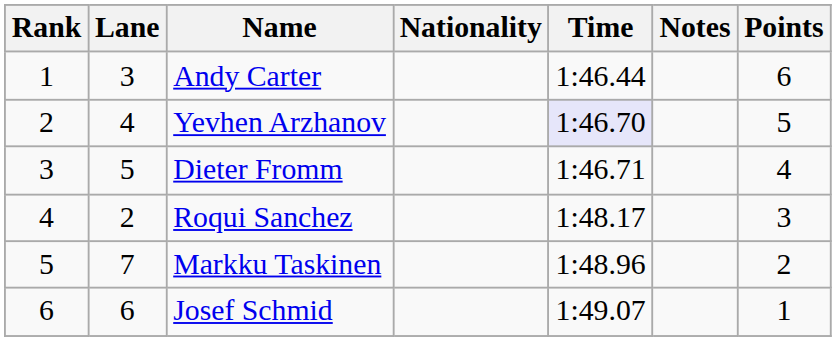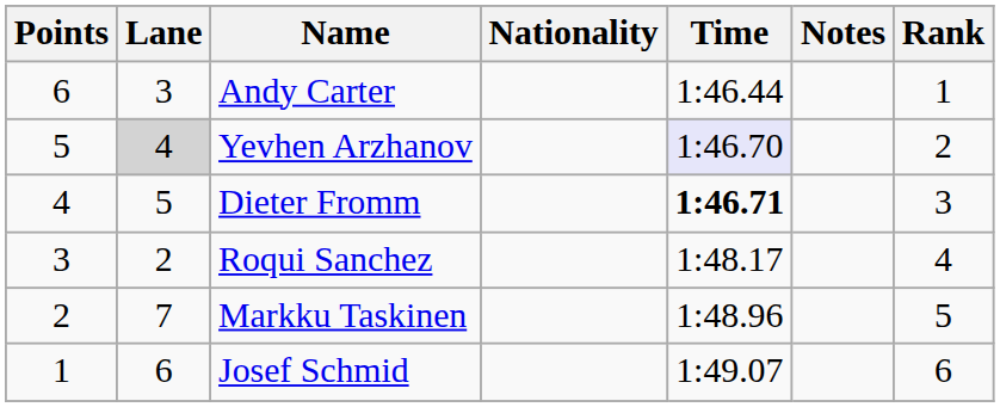columns swapped: Rank <-> Points
Yevhen Arzhanov | Lane: no background -> lightgrey background
Dieter Fromm | Time: normal -> bold
